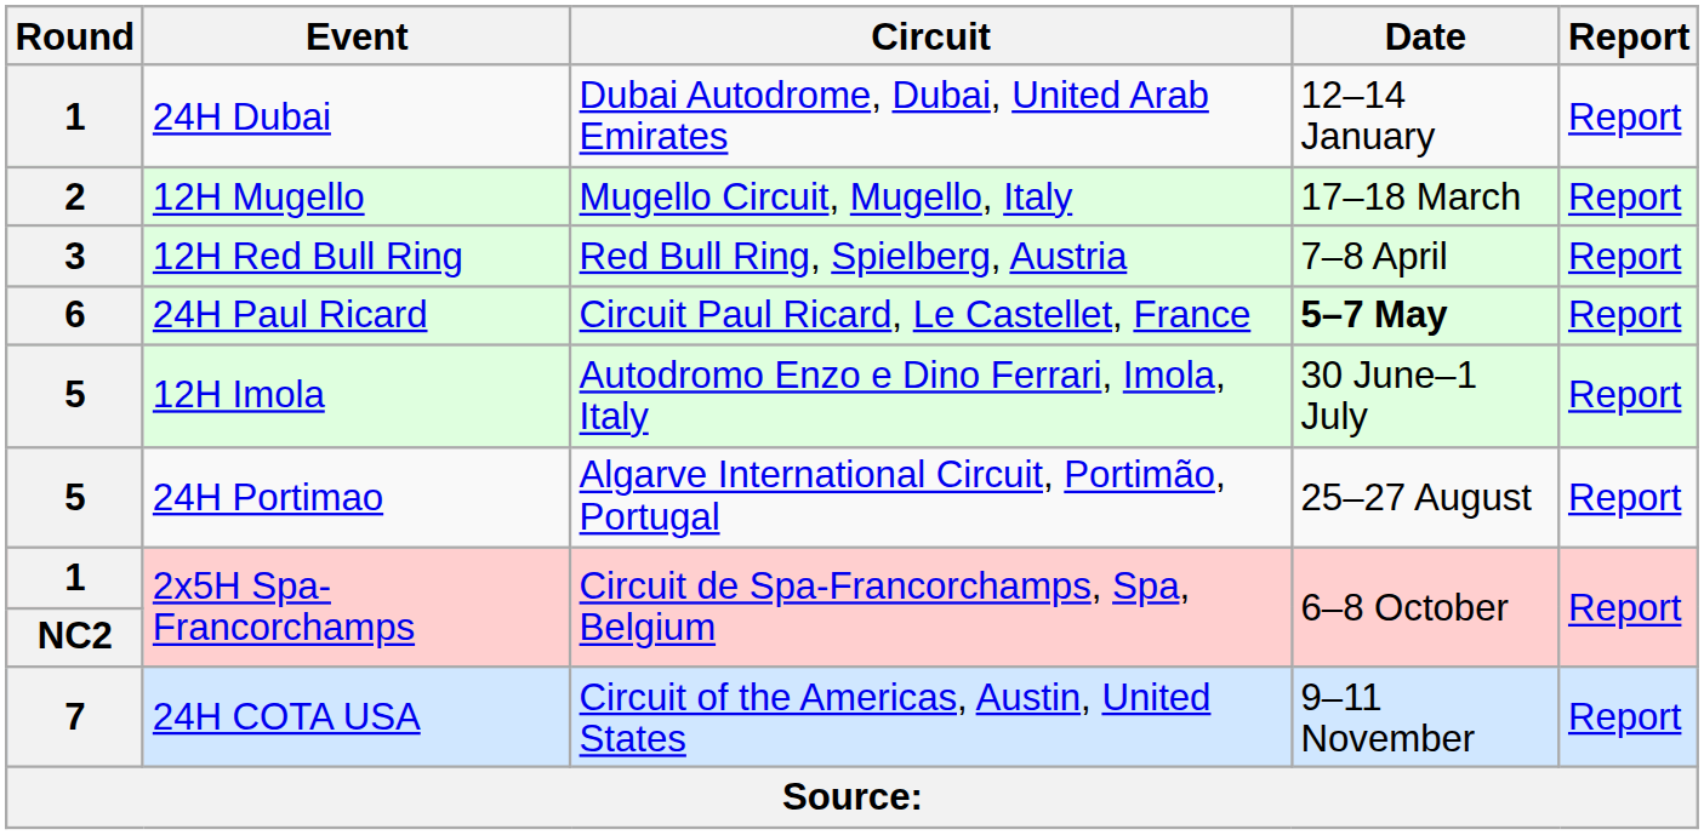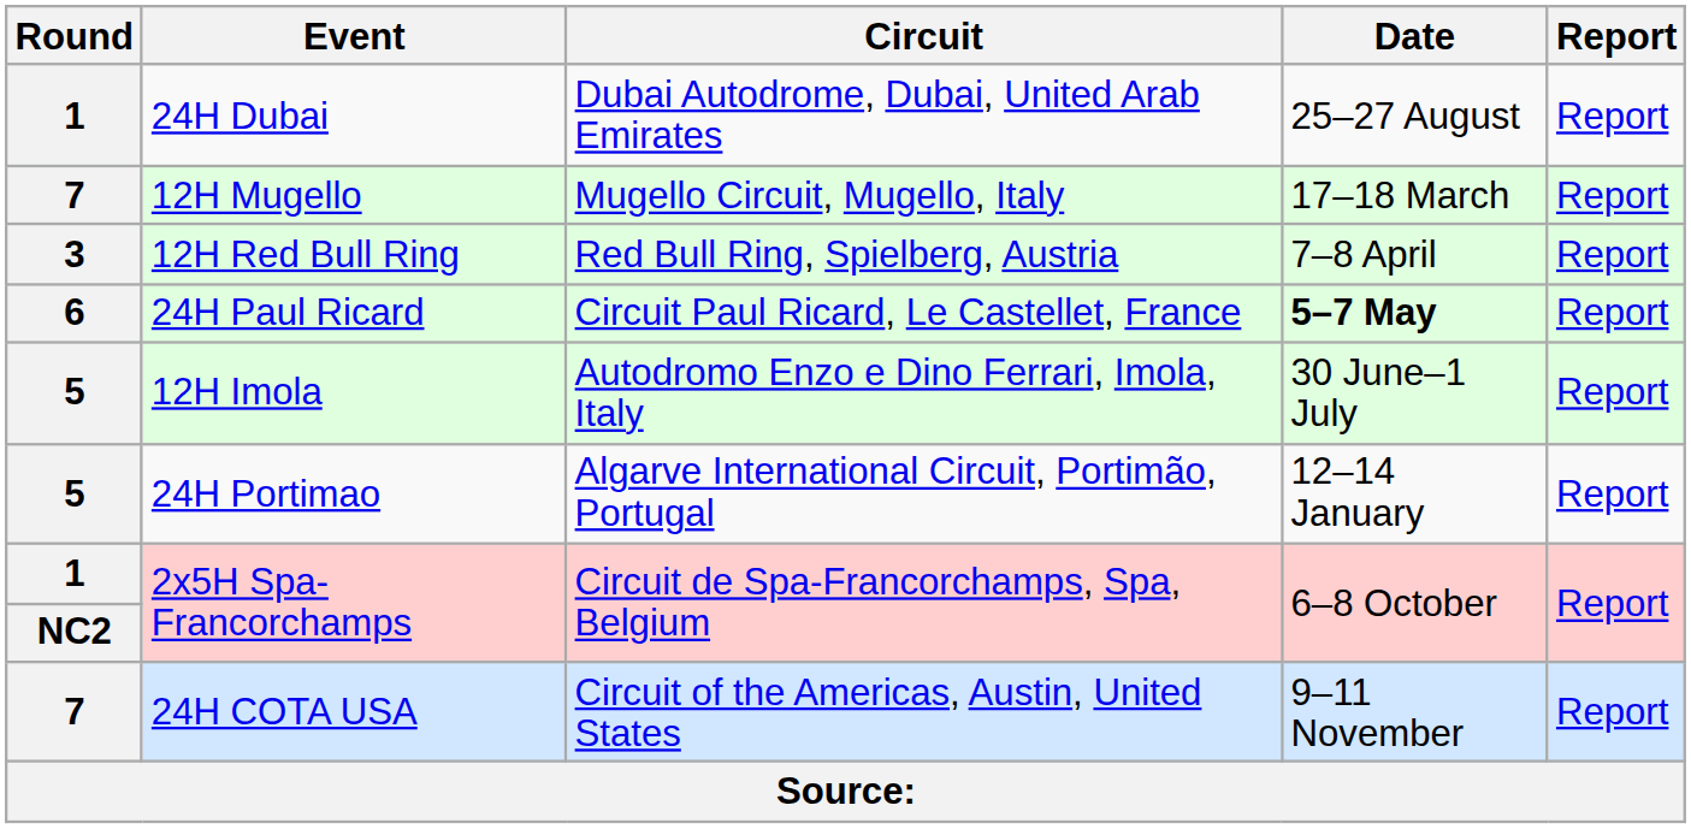24H Dubai | Date: 12–14 January -> 25–27 August
12H Mugello | Round: 2 -> 7
24H Portimao | Date: 25–27 August -> 12–14 January
